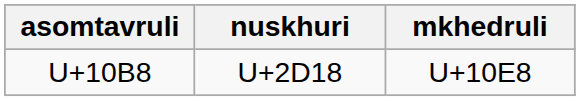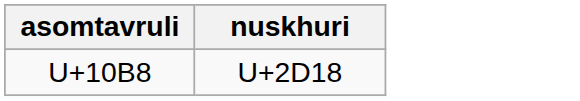- column: mkhedruli | U+10E8
